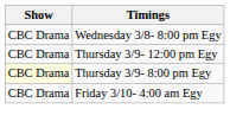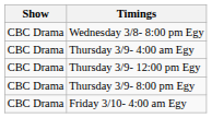+ row: CBC Drama | Thursday 3/9- 4:00 am Egy
Thursday 3/9- 8:00 pm Egy | Show: lightyellow background -> no background
